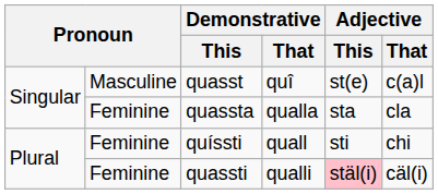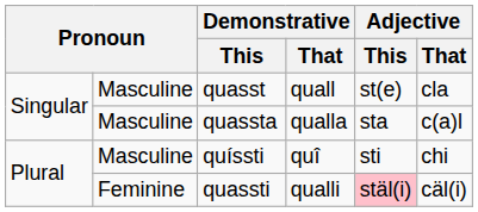quasst | Demonstrative / That: quî -> quall
quasst | Adjective / That: c(a)l -> cla
quassta | column 2: Feminine -> Masculine
quassta | Adjective / That: cla -> c(a)l
quíssti | column 2: Feminine -> Masculine
quíssti | Demonstrative / That: quall -> quî
